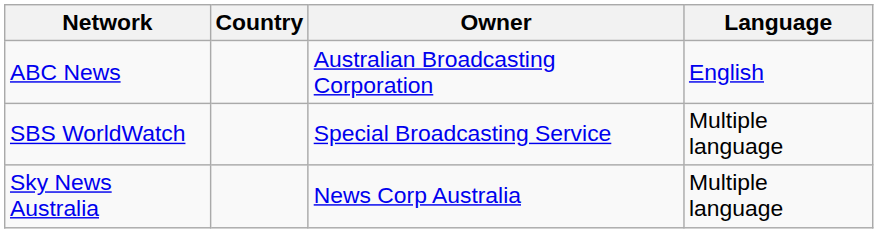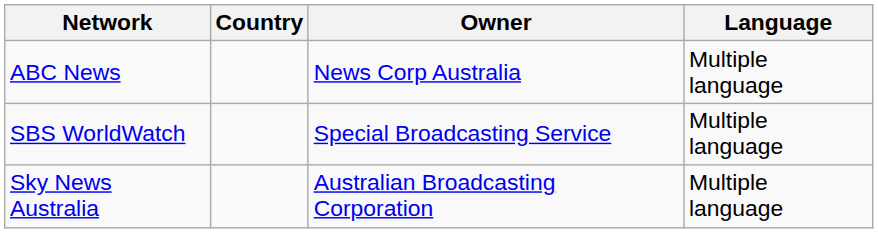ABC News | Owner: Australian Broadcasting Corporation -> News Corp Australia
ABC News | Language: English -> Multiple language
Sky News Australia | Owner: News Corp Australia -> Australian Broadcasting Corporation
